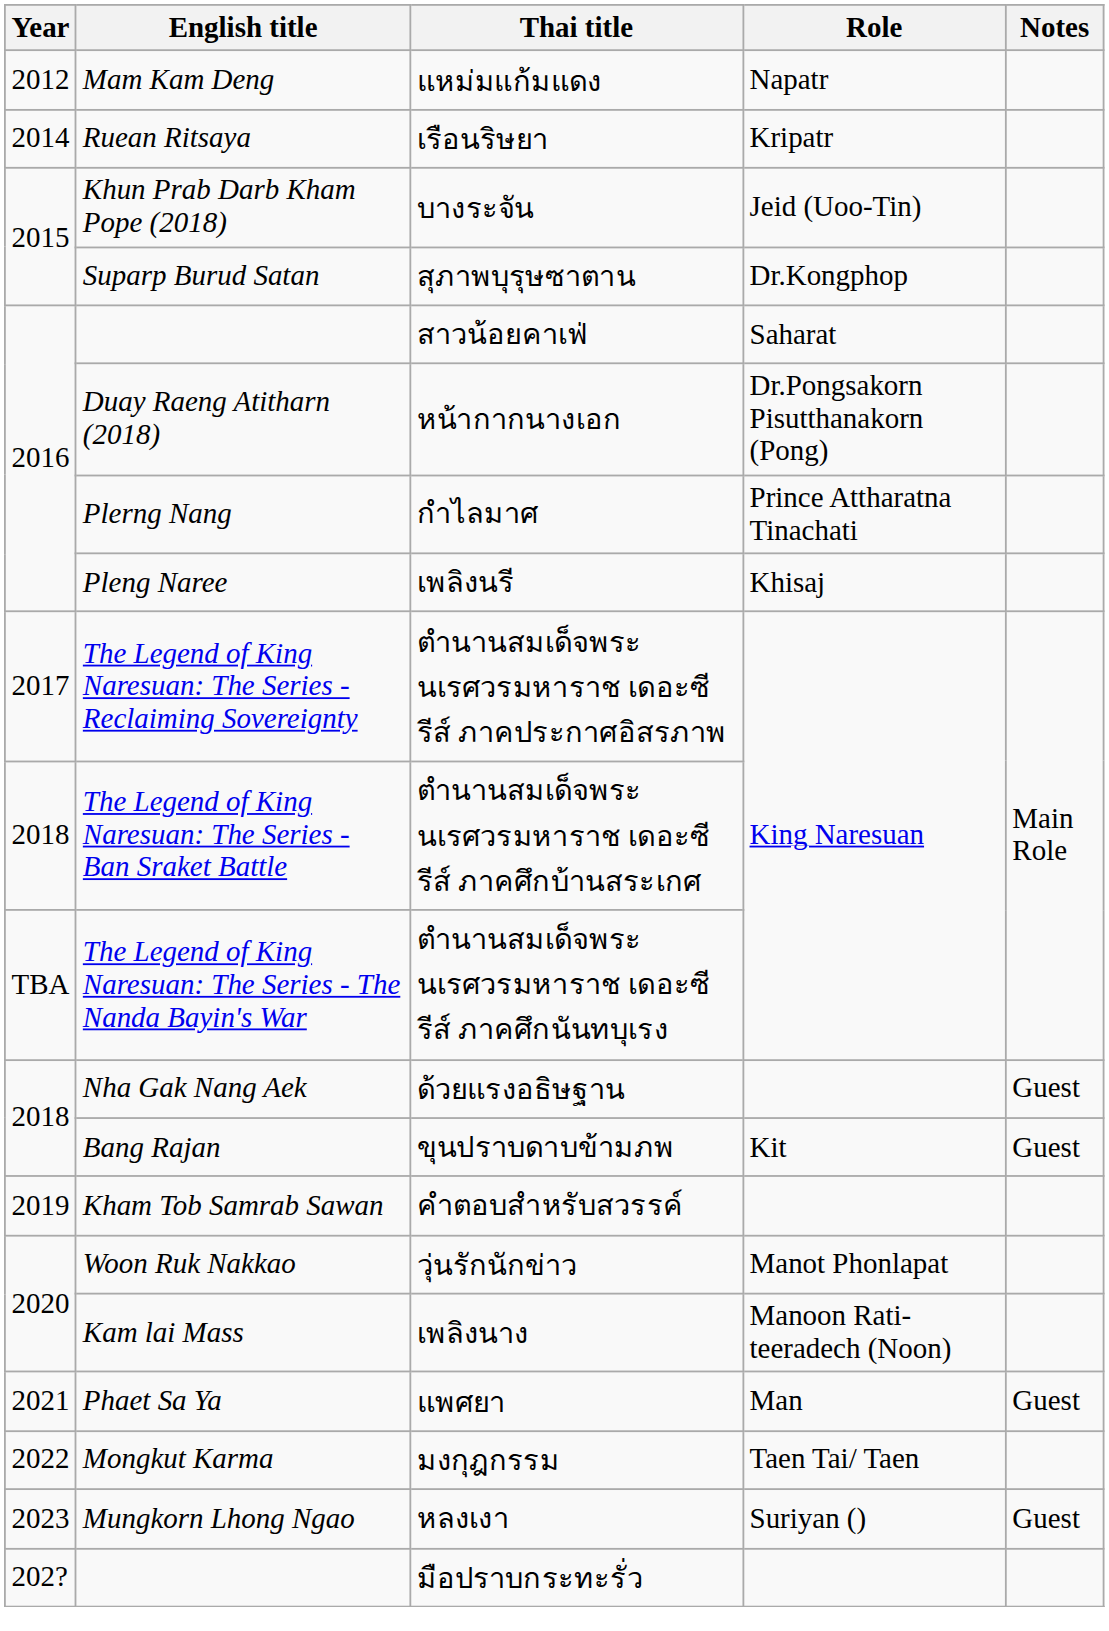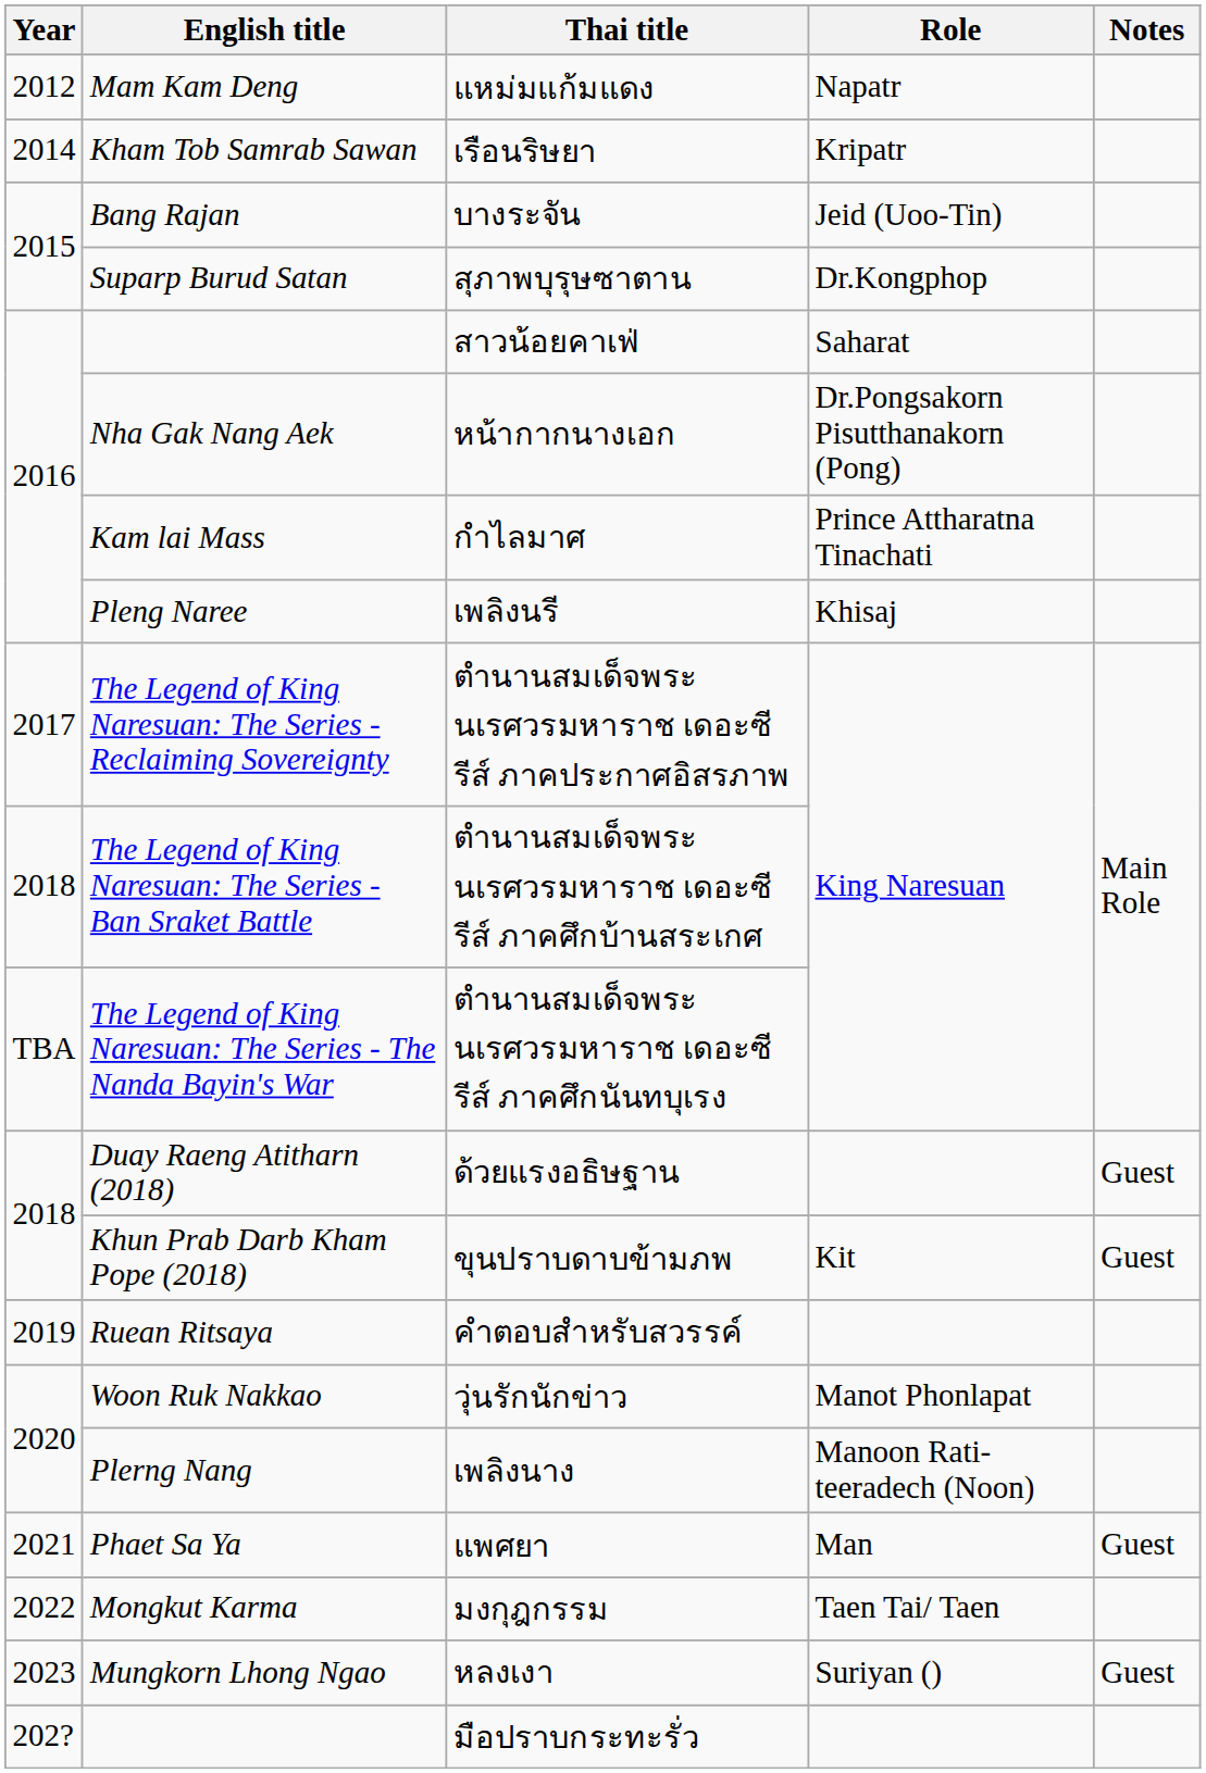เรือนริษยา | English title: Ruean Ritsaya -> Kham Tob Samrab Sawan
บางระจัน | English title: Khun Prab Darb Kham Pope (2018) -> Bang Rajan
หน้ากากนางเอก | English title: Duay Raeng Atitharn (2018) -> Nha Gak Nang Aek
กำไลมาศ | English title: Plerng Nang -> Kam lai Mass
ด้วยแรงอธิษฐาน | English title: Nha Gak Nang Aek -> Duay Raeng Atitharn (2018)
ขุนปราบดาบข้ามภพ | English title: Bang Rajan -> Khun Prab Darb Kham Pope (2018)
คำตอบสำหรับสวรรค์ | English title: Kham Tob Samrab Sawan -> Ruean Ritsaya
เพลิงนาง | English title: Kam lai Mass -> Plerng Nang
